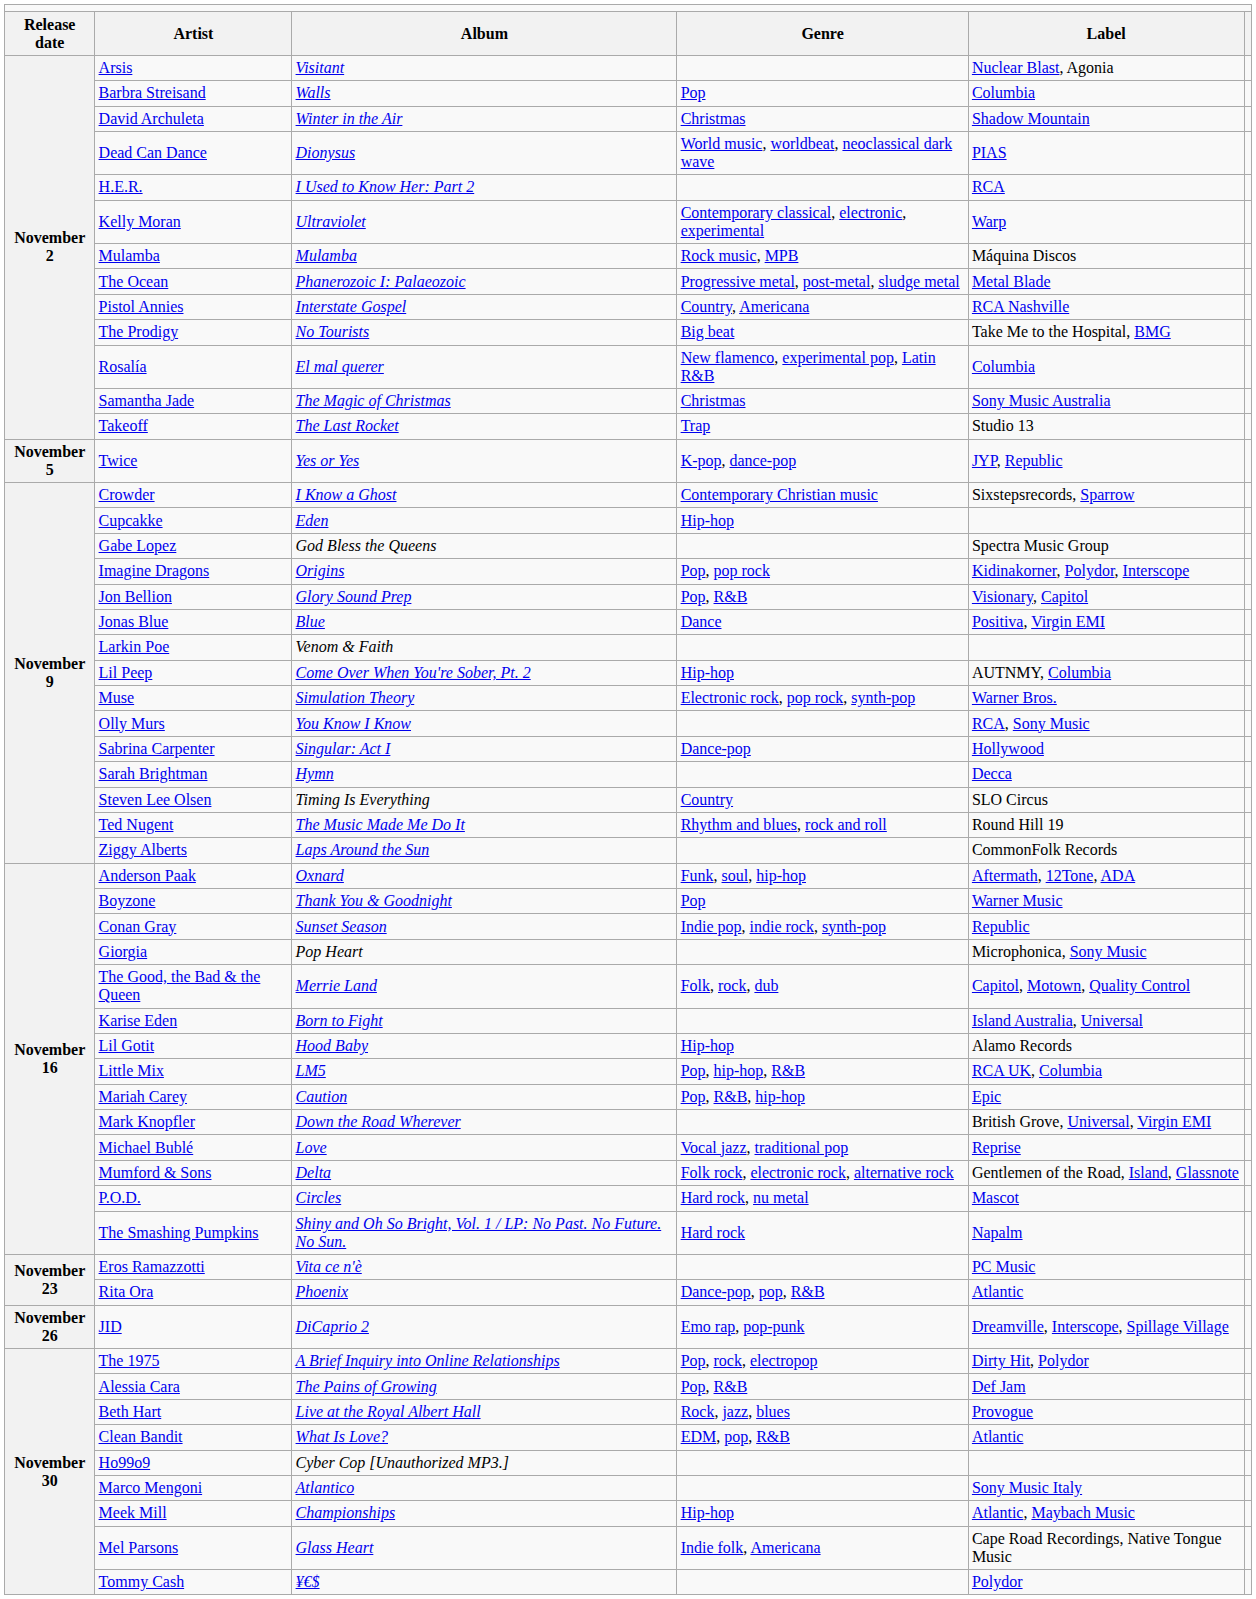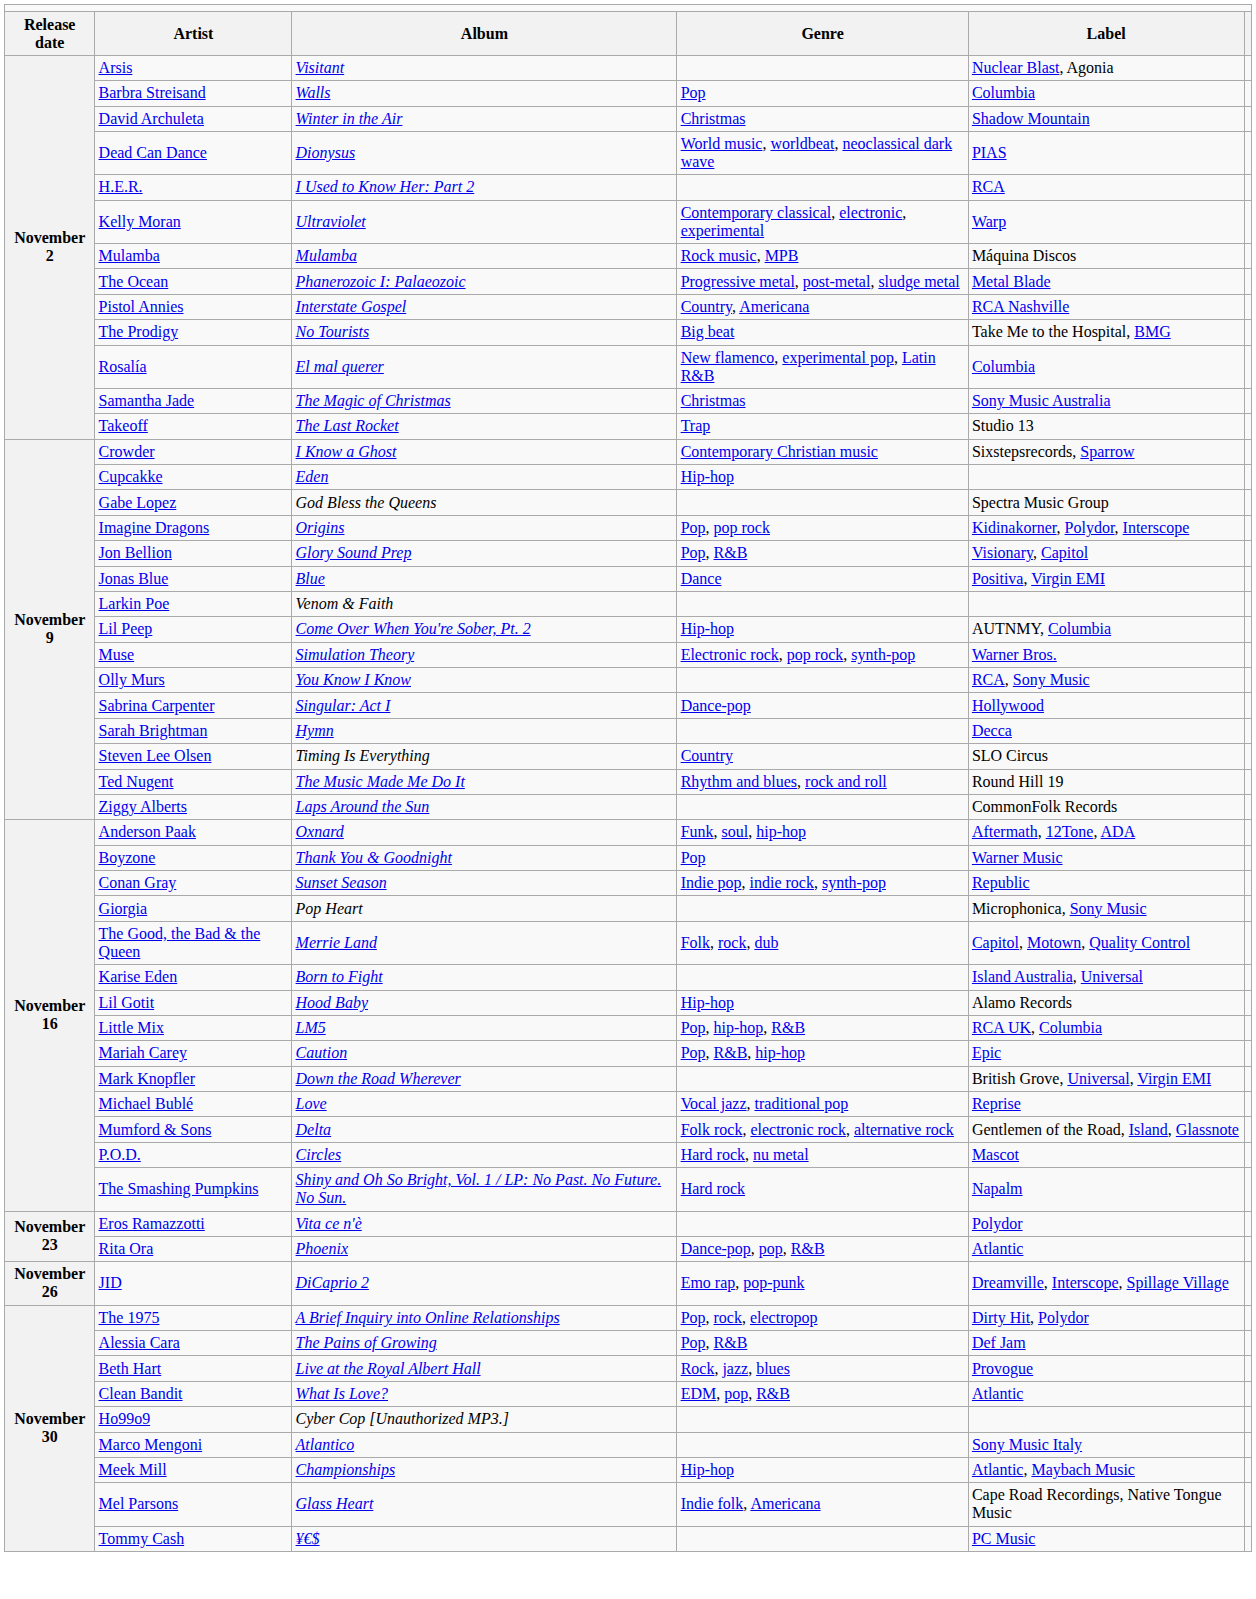- row: November 5 | Twice | Yes or Yes | K-pop, dance-pop | JYP, Republic
Eros Ramazzotti | column 5: PC Music -> Polydor
Tommy Cash | column 5: Polydor -> PC Music
